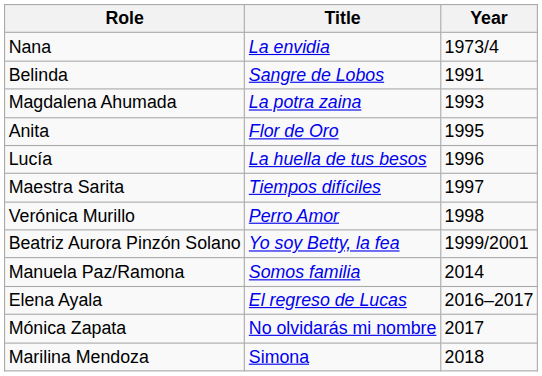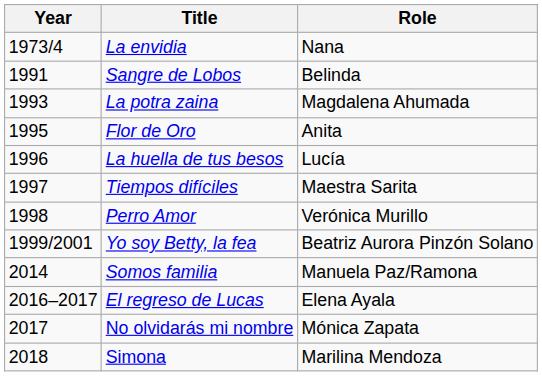columns swapped: Year <-> Role
